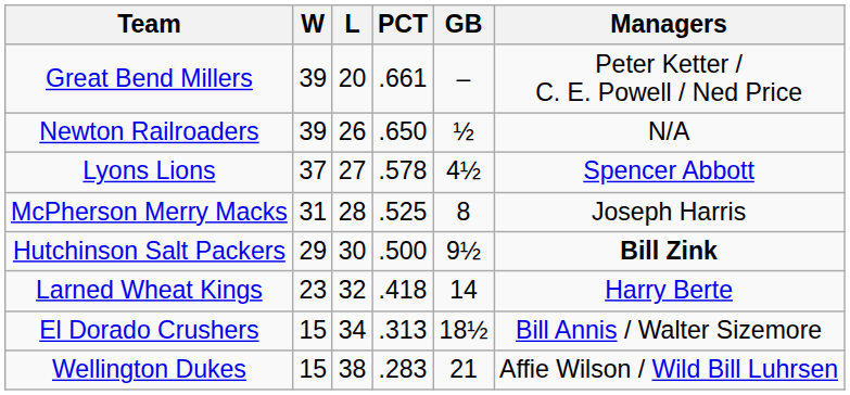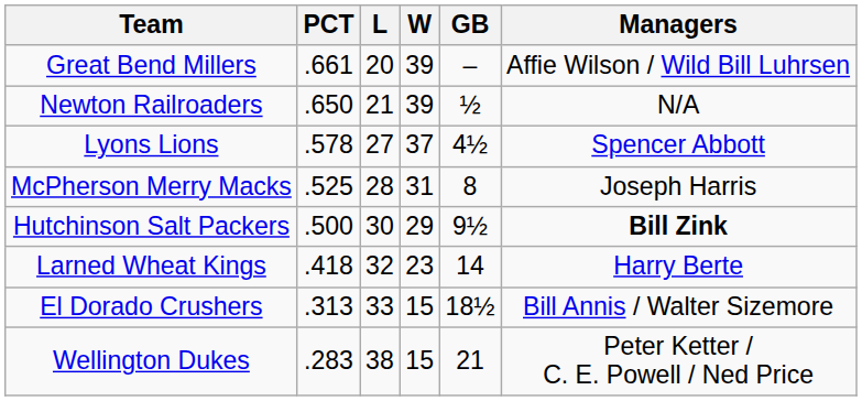columns swapped: W <-> PCT
Great Bend Millers | Managers: Peter Ketter / C. E. Powell / Ned Price -> Affie Wilson / Wild Bill Luhrsen
Newton Railroaders | L: 26 -> 21
El Dorado Crushers | L: 34 -> 33
Wellington Dukes | Managers: Affie Wilson / Wild Bill Luhrsen -> Peter Ketter / C. E. Powell / Ned Price
